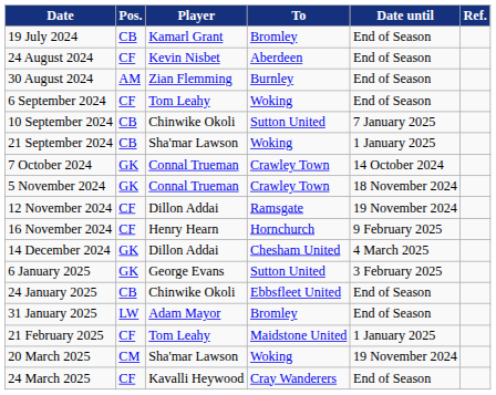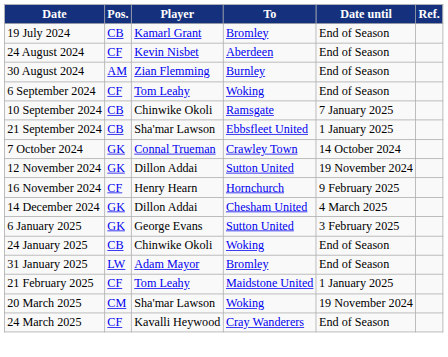10 September 2024 | To: Sutton United -> Ramsgate
21 September 2024 | To: Woking -> Ebbsfleet United
- row: 5 November 2024 | GK | Connal Trueman | Crawley Town | 18 November 2024
12 November 2024 | Pos.: CF -> GK
12 November 2024 | To: Ramsgate -> Sutton United
24 January 2025 | To: Ebbsfleet United -> Woking
